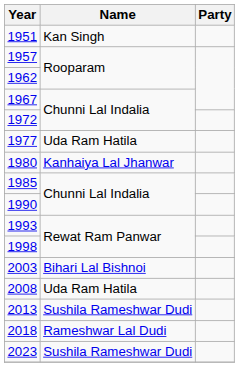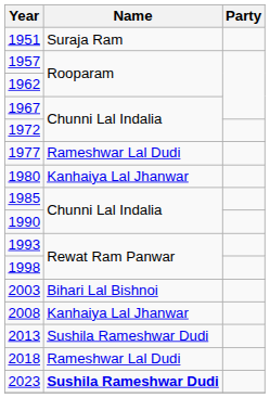1951 | Name: Kan Singh -> Suraja Ram
1977 | Name: Uda Ram Hatila -> Rameshwar Lal Dudi
2008 | Name: Uda Ram Hatila -> Kanhaiya Lal Jhanwar
2023 | Name: normal -> bold
